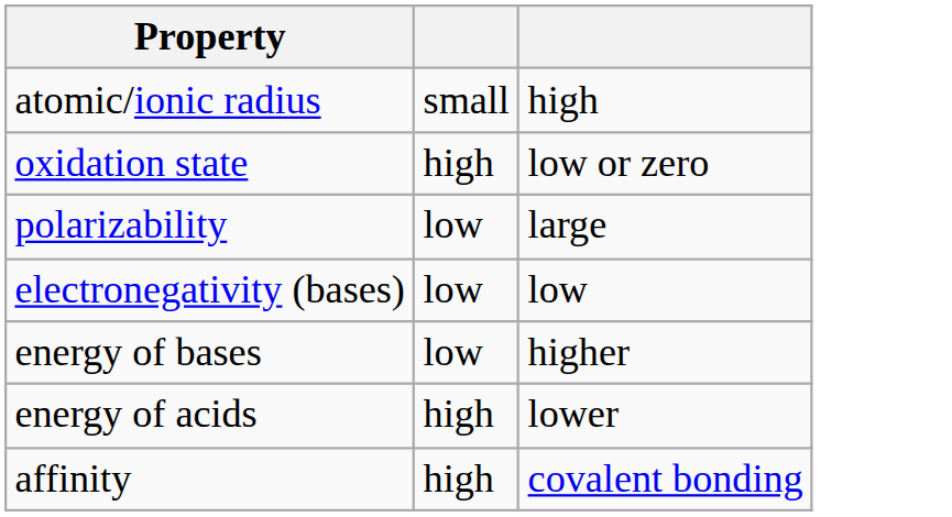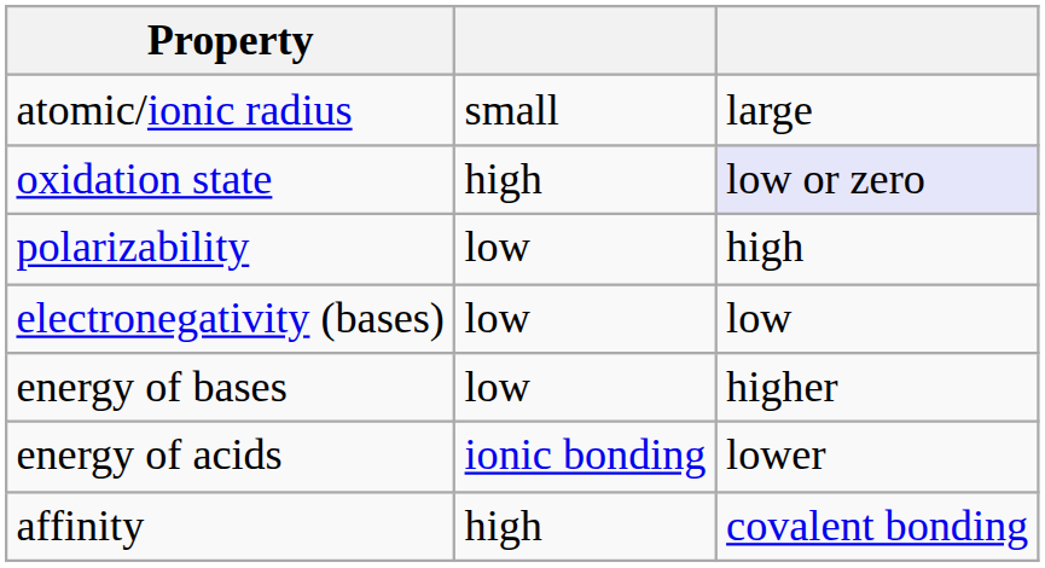atomic/ionic radius | column 3: high -> large
oxidation state | column 3: no background -> lavender background
polarizability | column 3: large -> high
energy of acids | column 2: high -> ionic bonding
